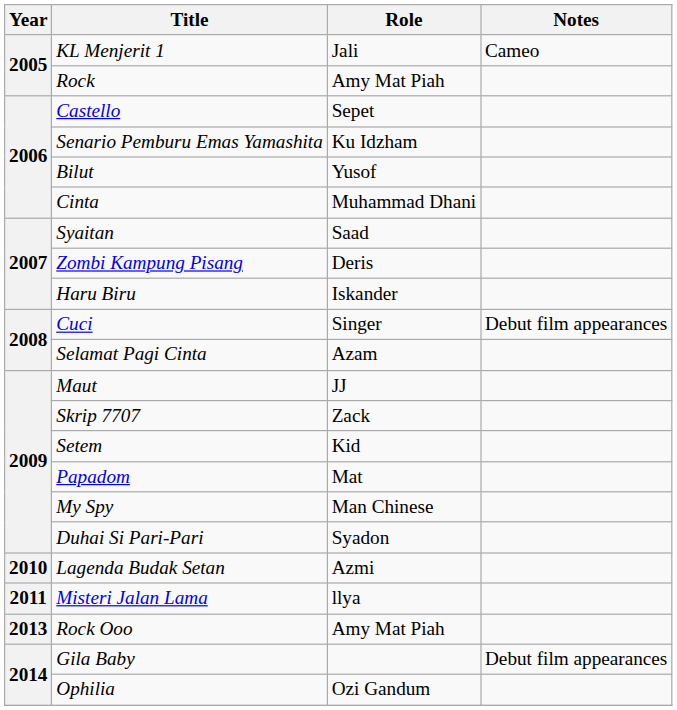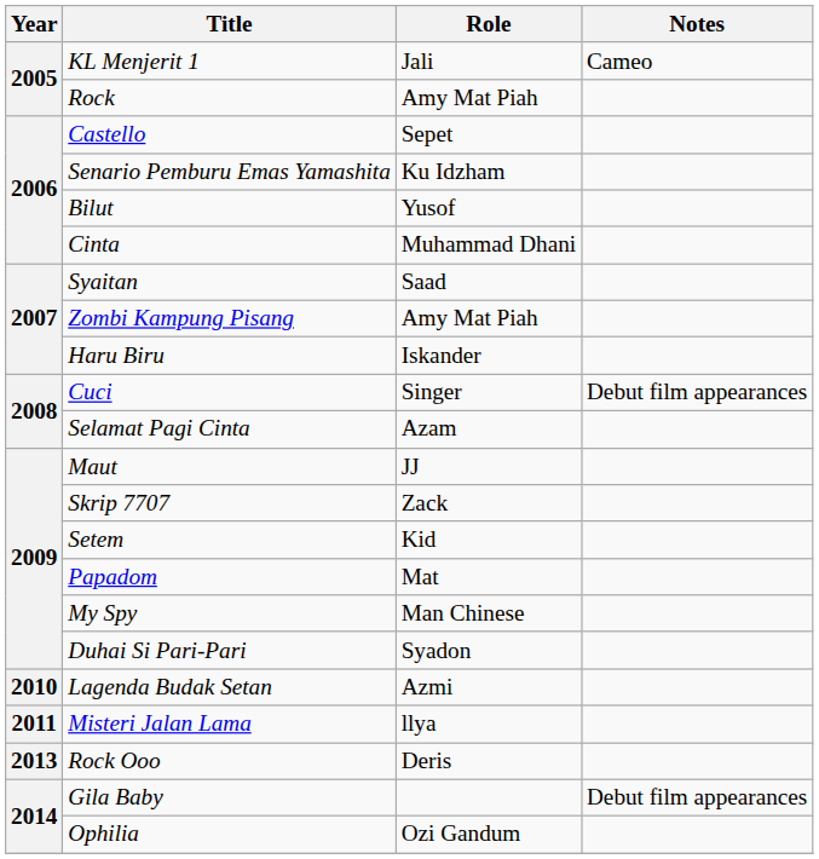Zombi Kampung Pisang | Role: Deris -> Amy Mat Piah
Rock Ooo | Role: Amy Mat Piah -> Deris
